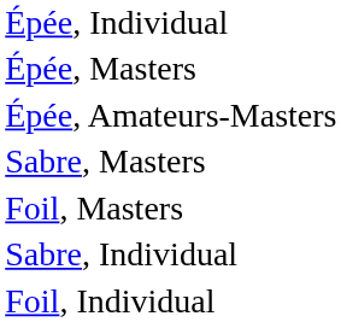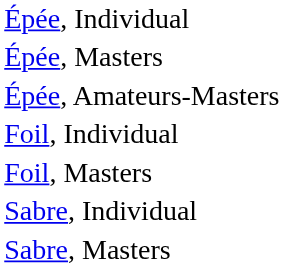rows swapped: Foil, Individual <-> Sabre, Masters
